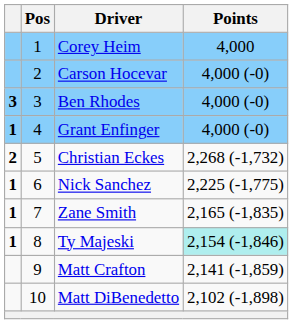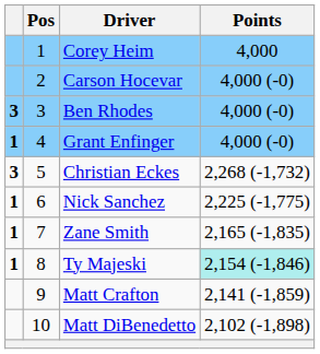Christian Eckes | column 1: 2 -> 3
